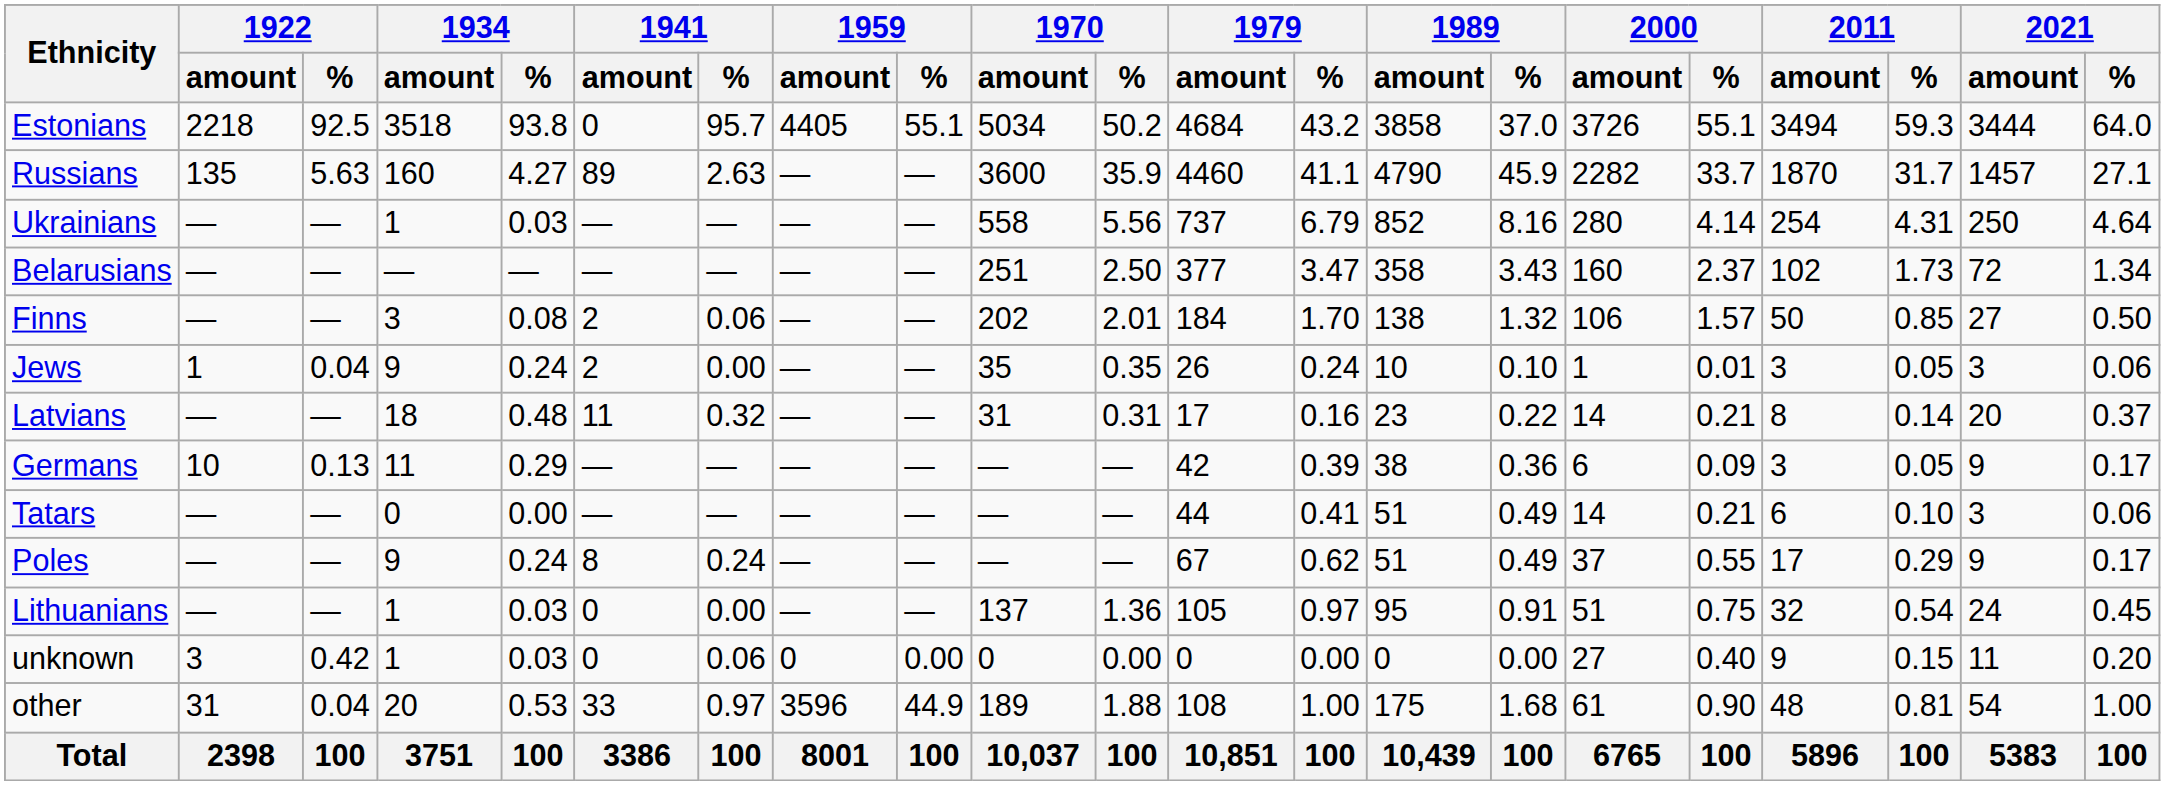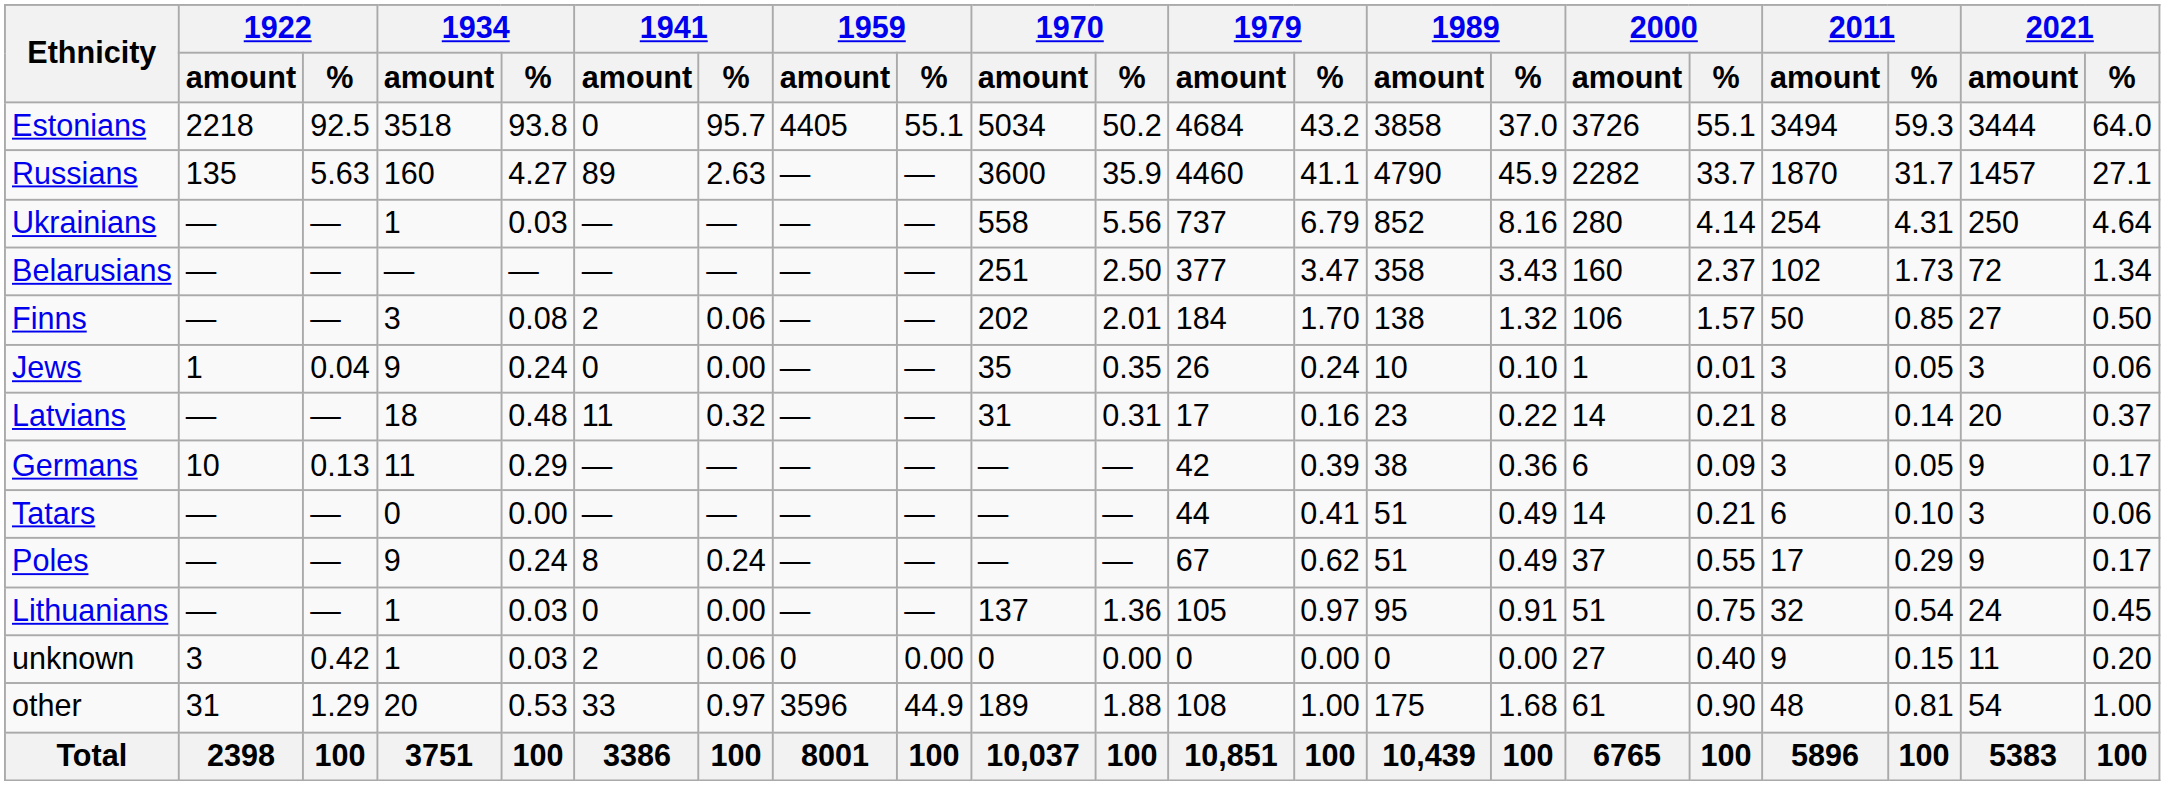Jews | 1941 / amount: 2 -> 0
unknown | 1941 / amount: 0 -> 2
other | 1922 / %: 0.04 -> 1.29
